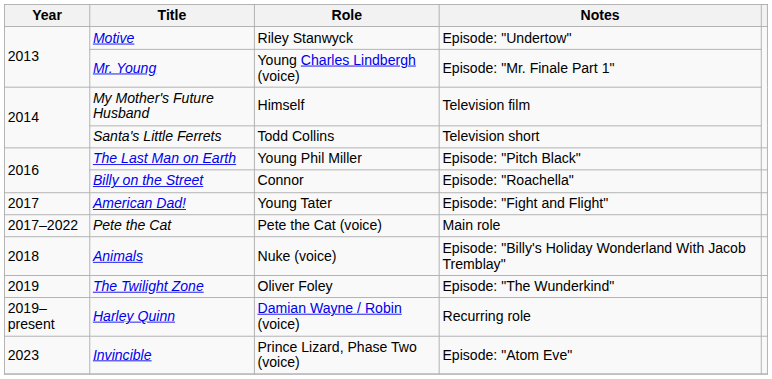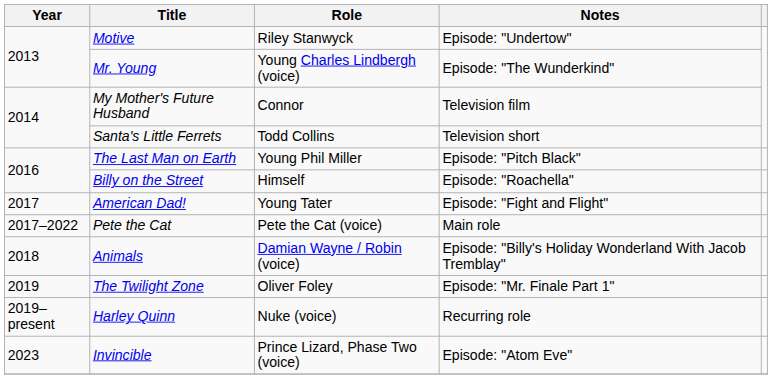Mr. Young | Notes: Episode: "Mr. Finale Part 1" -> Episode: "The Wunderkind"
My Mother's Future Husband | Role: Himself -> Connor
Billy on the Street | Role: Connor -> Himself
Animals | Role: Nuke (voice) -> Damian Wayne / Robin (voice)
The Twilight Zone | Notes: Episode: "The Wunderkind" -> Episode: "Mr. Finale Part 1"
Harley Quinn | Role: Damian Wayne / Robin (voice) -> Nuke (voice)
